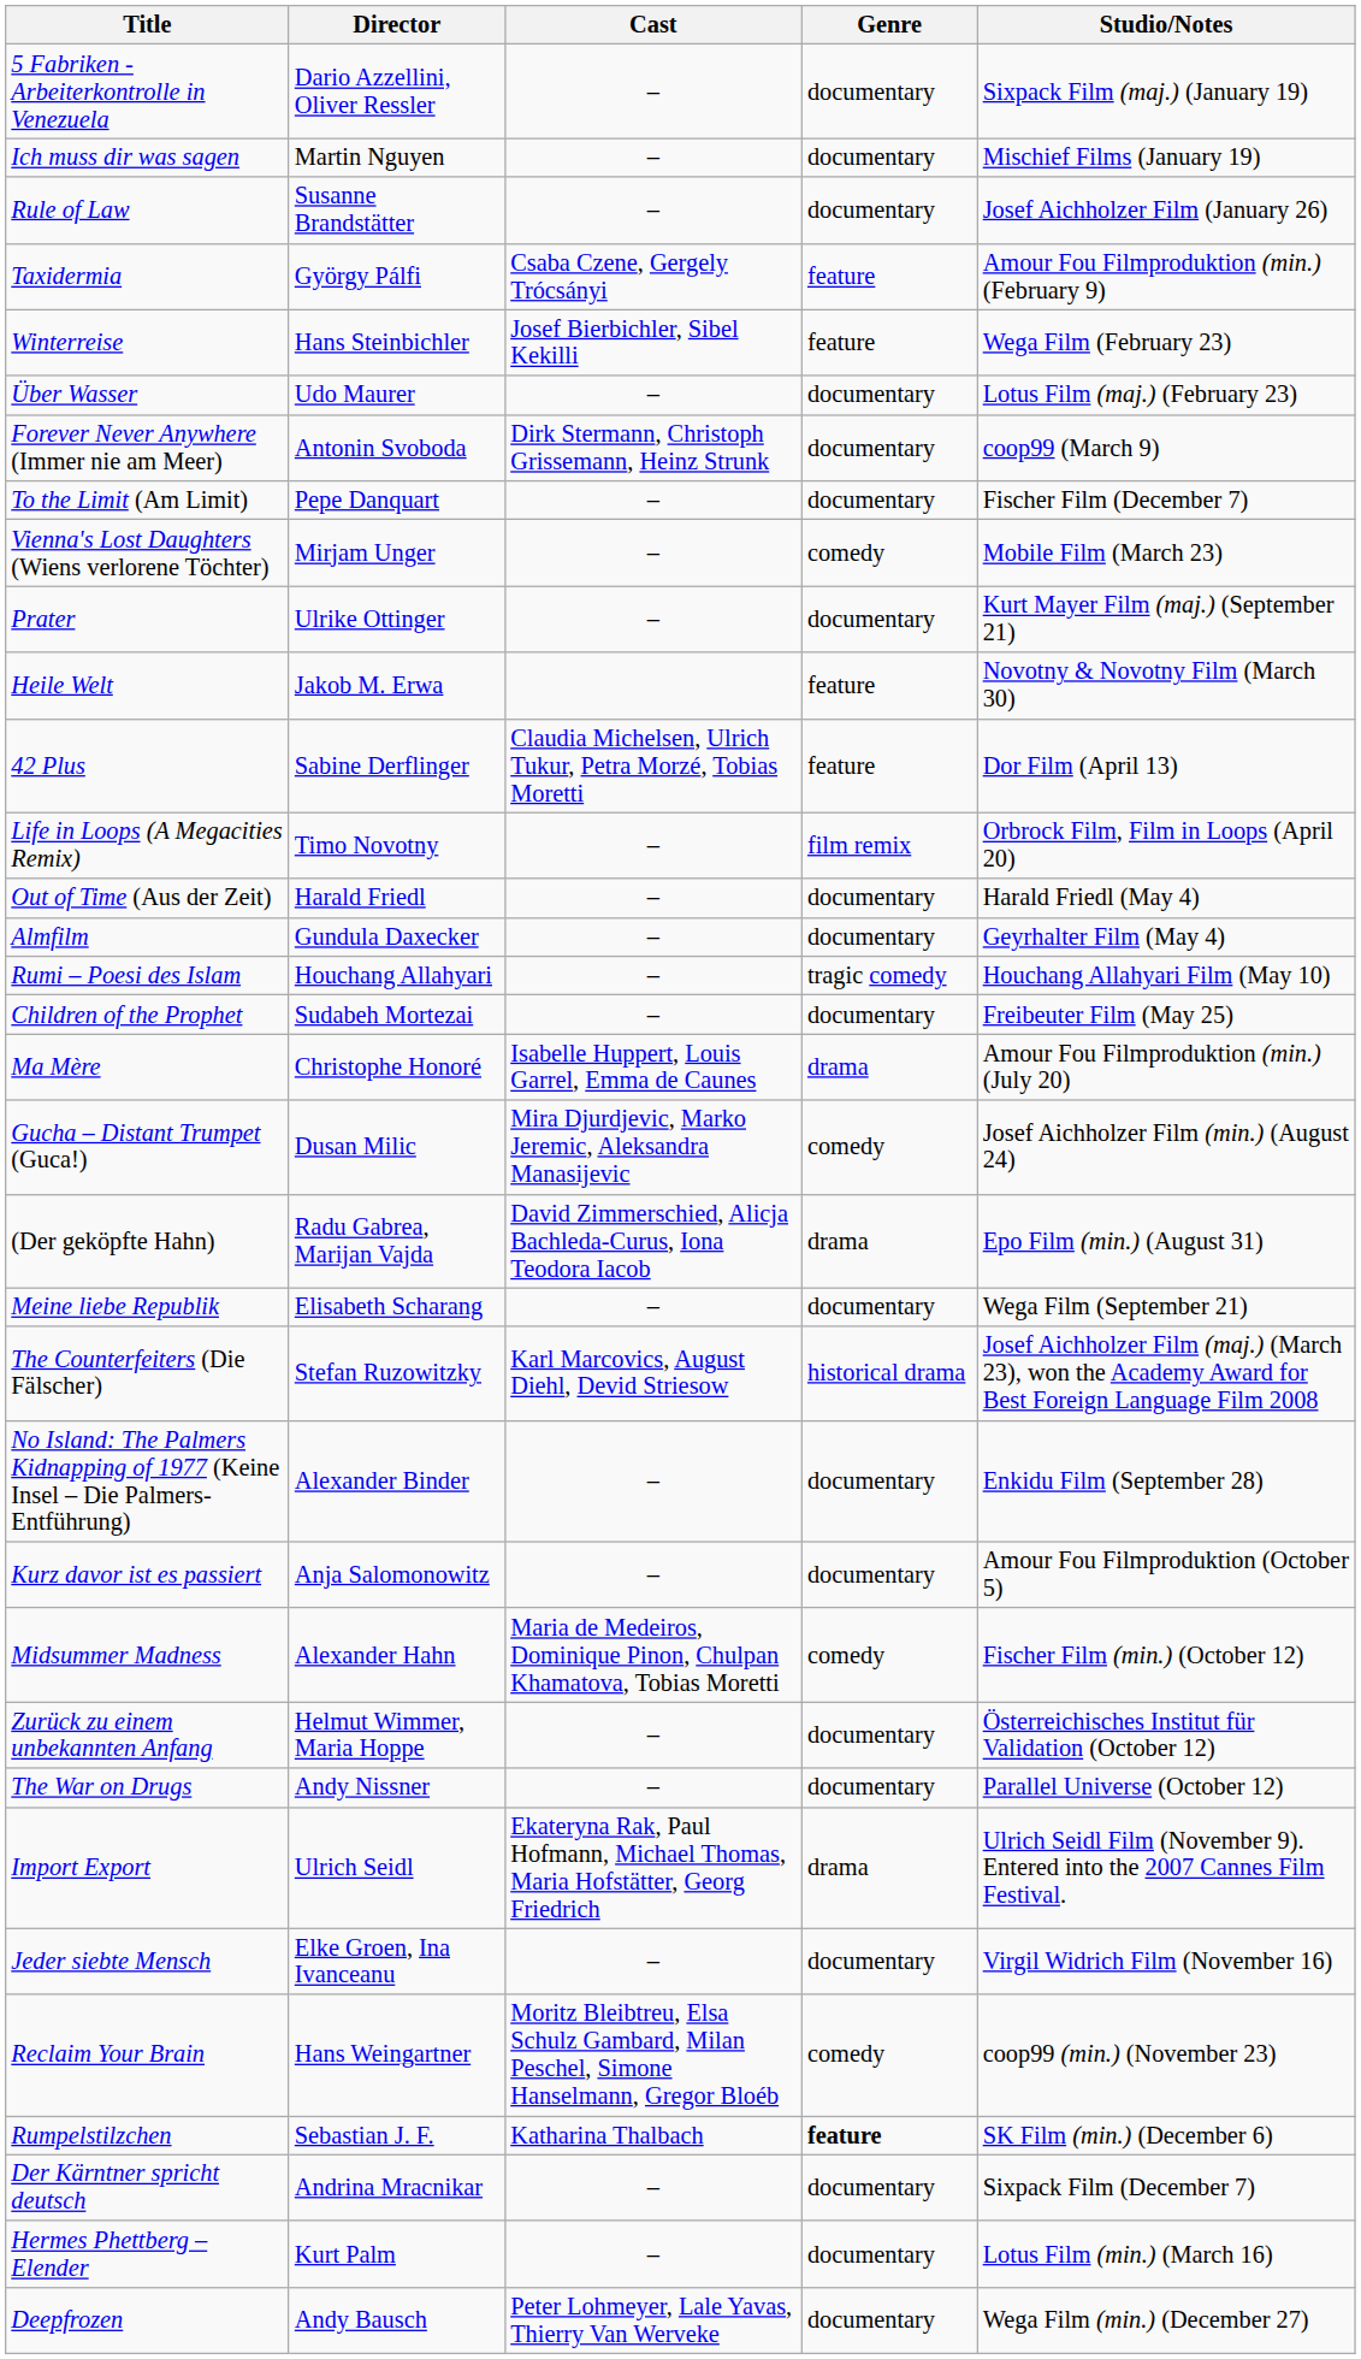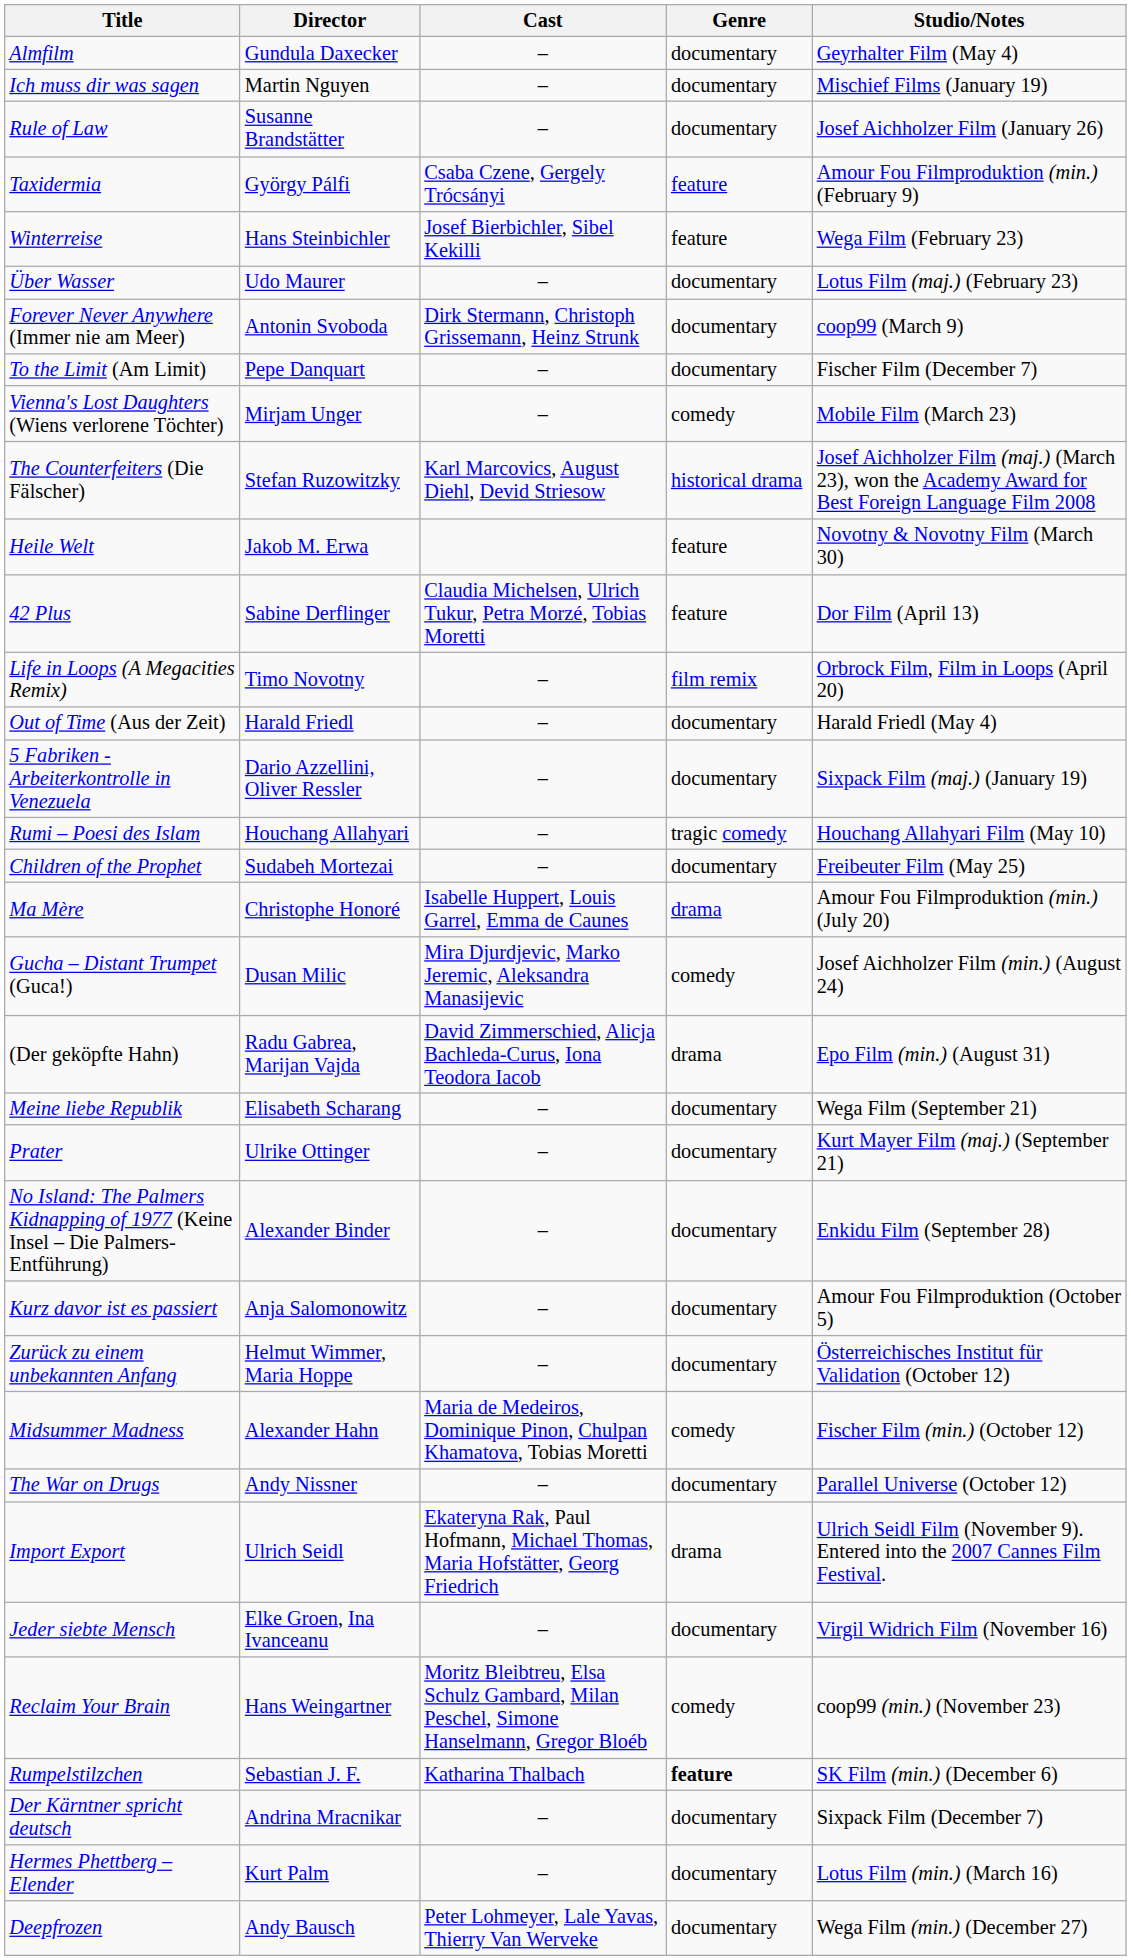rows swapped: 5 Fabriken - Arbeiterkontrolle in Venezuela <-> Almfilm
rows swapped: The Counterfeiters (Die Fälscher) <-> Prater
rows swapped: Midsummer Madness <-> Zurück zu einem unbekannten Anfang
